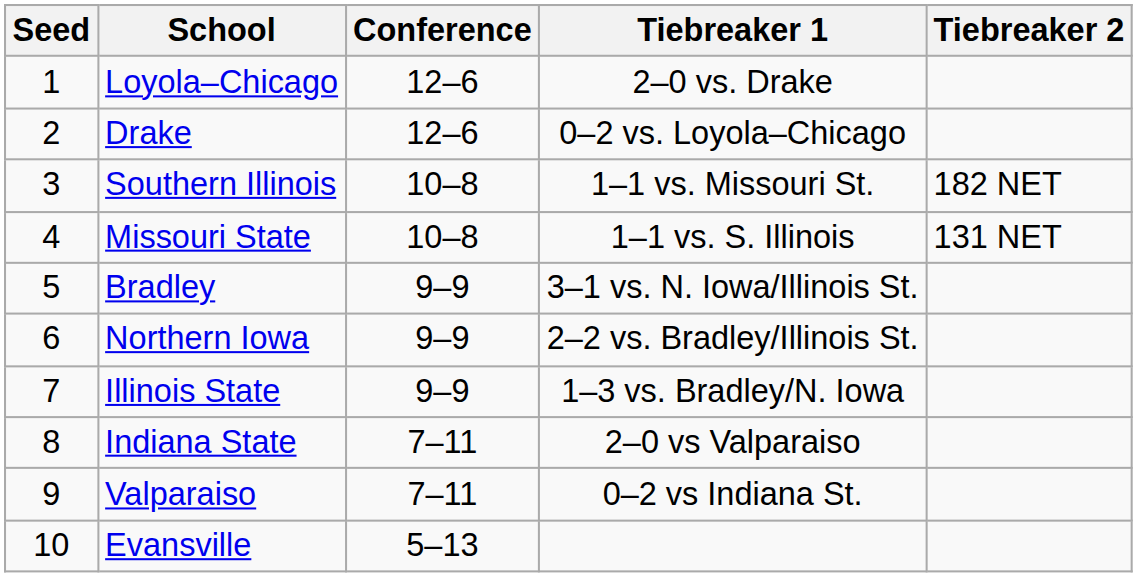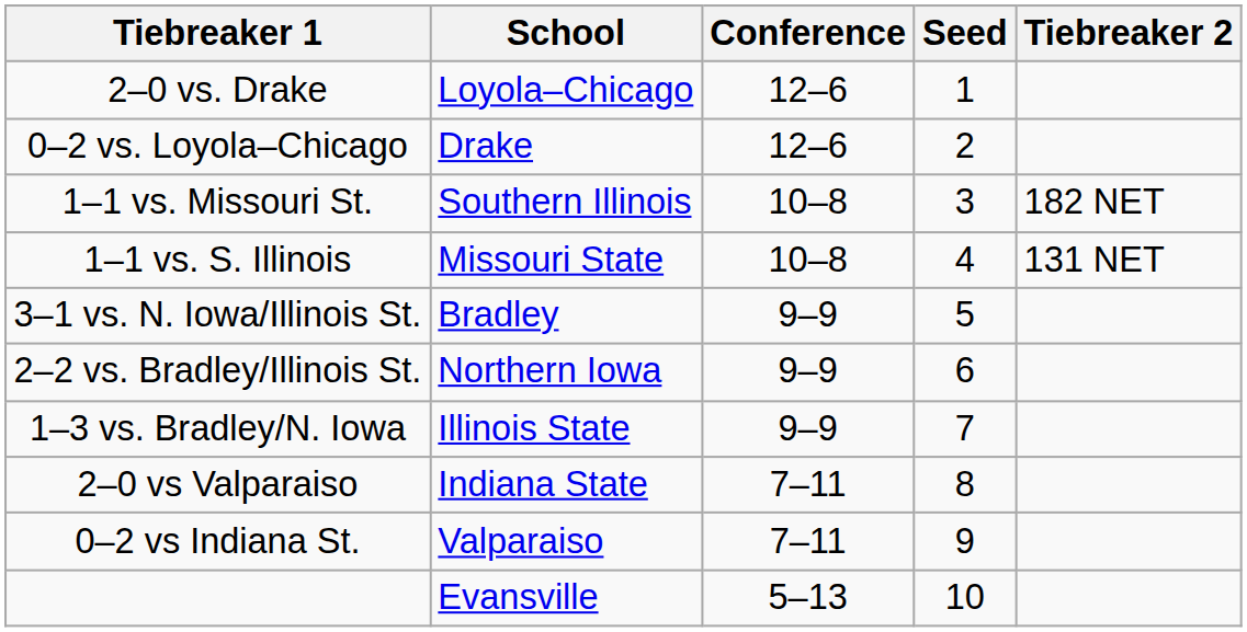columns swapped: Seed <-> Tiebreaker 1
